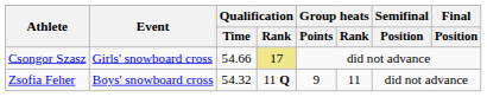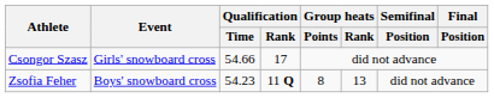Csongor Szasz | Qualification / Rank: khaki background -> no background
Zsofia Feher | Qualification / Time: 54.32 -> 54.23
Zsofia Feher | Group heats / Points: 9 -> 8
Zsofia Feher | Group heats / Rank: 11 -> 13
